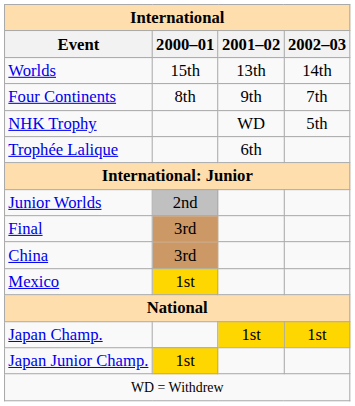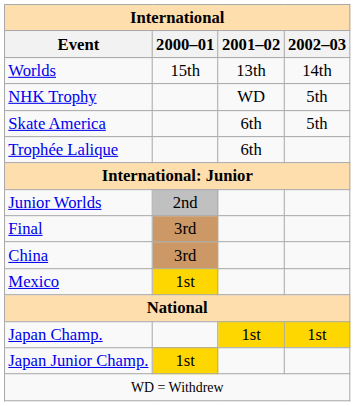- row: Four Continents | 8th | 9th | 7th
+ row: Skate America | 6th | 5th
